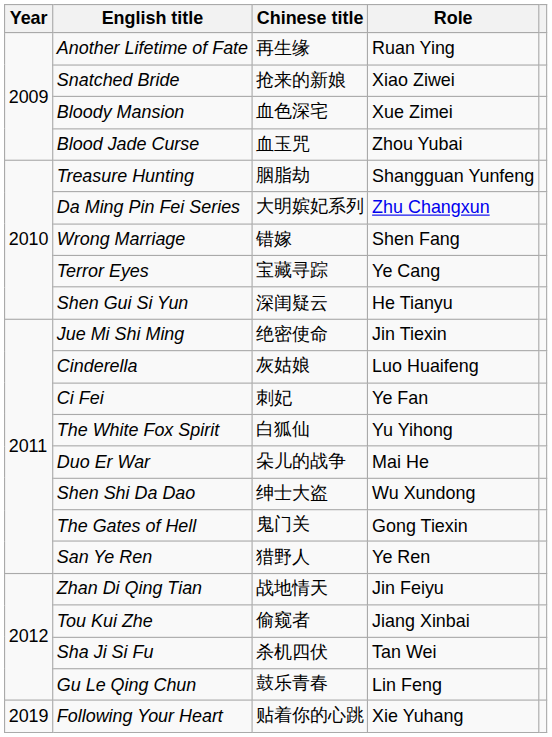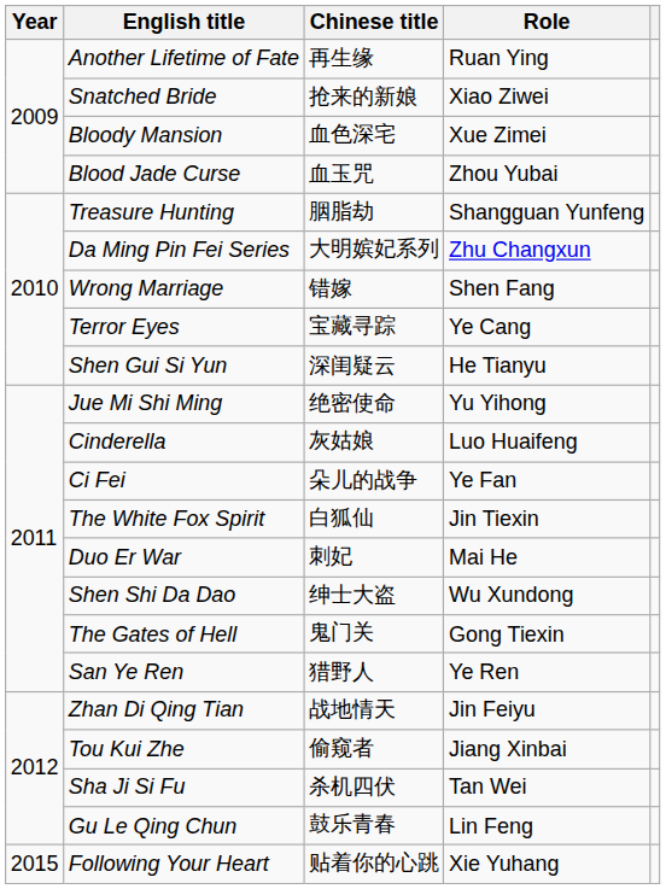Jue Mi Shi Ming | Role: Jin Tiexin -> Yu Yihong
Ci Fei | Chinese title: 刺妃 -> 朵儿的战争
The White Fox Spirit | Role: Yu Yihong -> Jin Tiexin
Duo Er War | Chinese title: 朵儿的战争 -> 刺妃
Following Your Heart | Year: 2019 -> 2015
